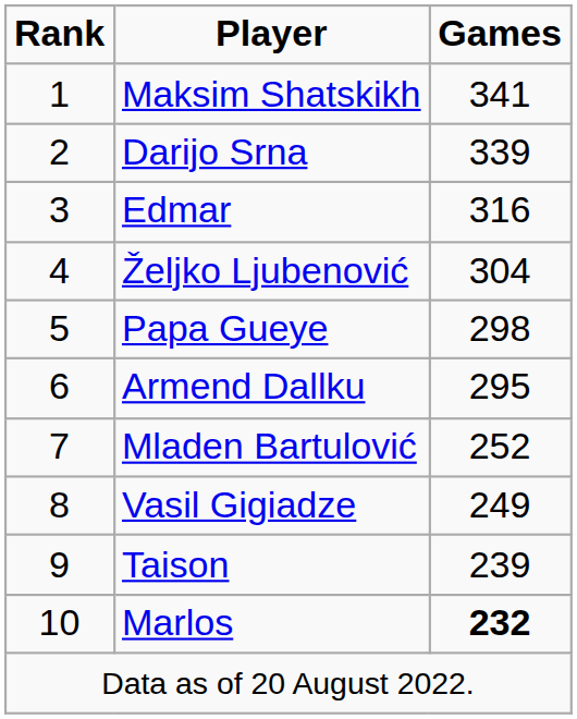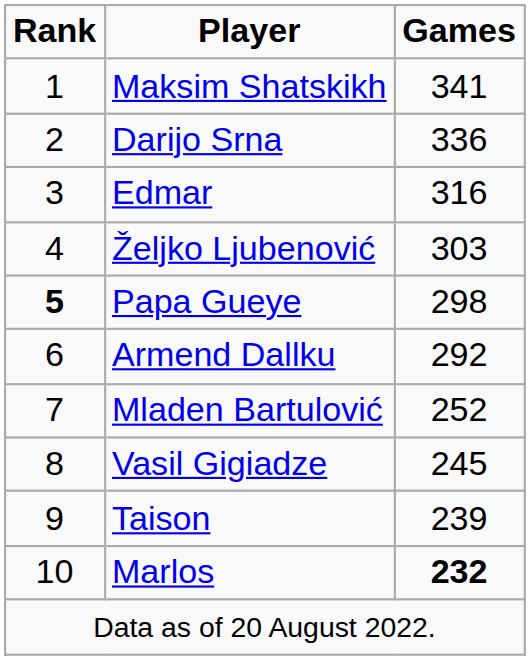Darijo Srna | Games: 339 -> 336
Željko Ljubenović | Games: 304 -> 303
Papa Gueye | Rank: normal -> bold
Armend Dallku | Games: 295 -> 292
Vasil Gigiadze | Games: 249 -> 245
